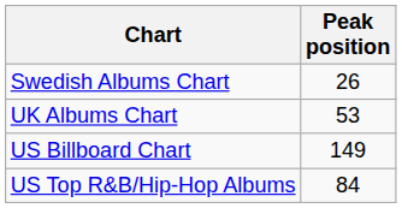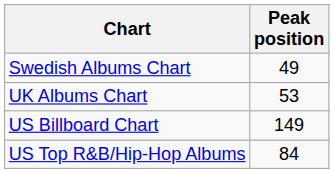Swedish Albums Chart | Peak position: 26 -> 49
